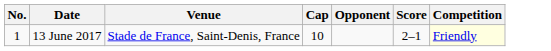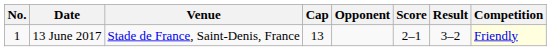+ column: Result | 3–2
13 June 2017 | Cap: 10 -> 13
